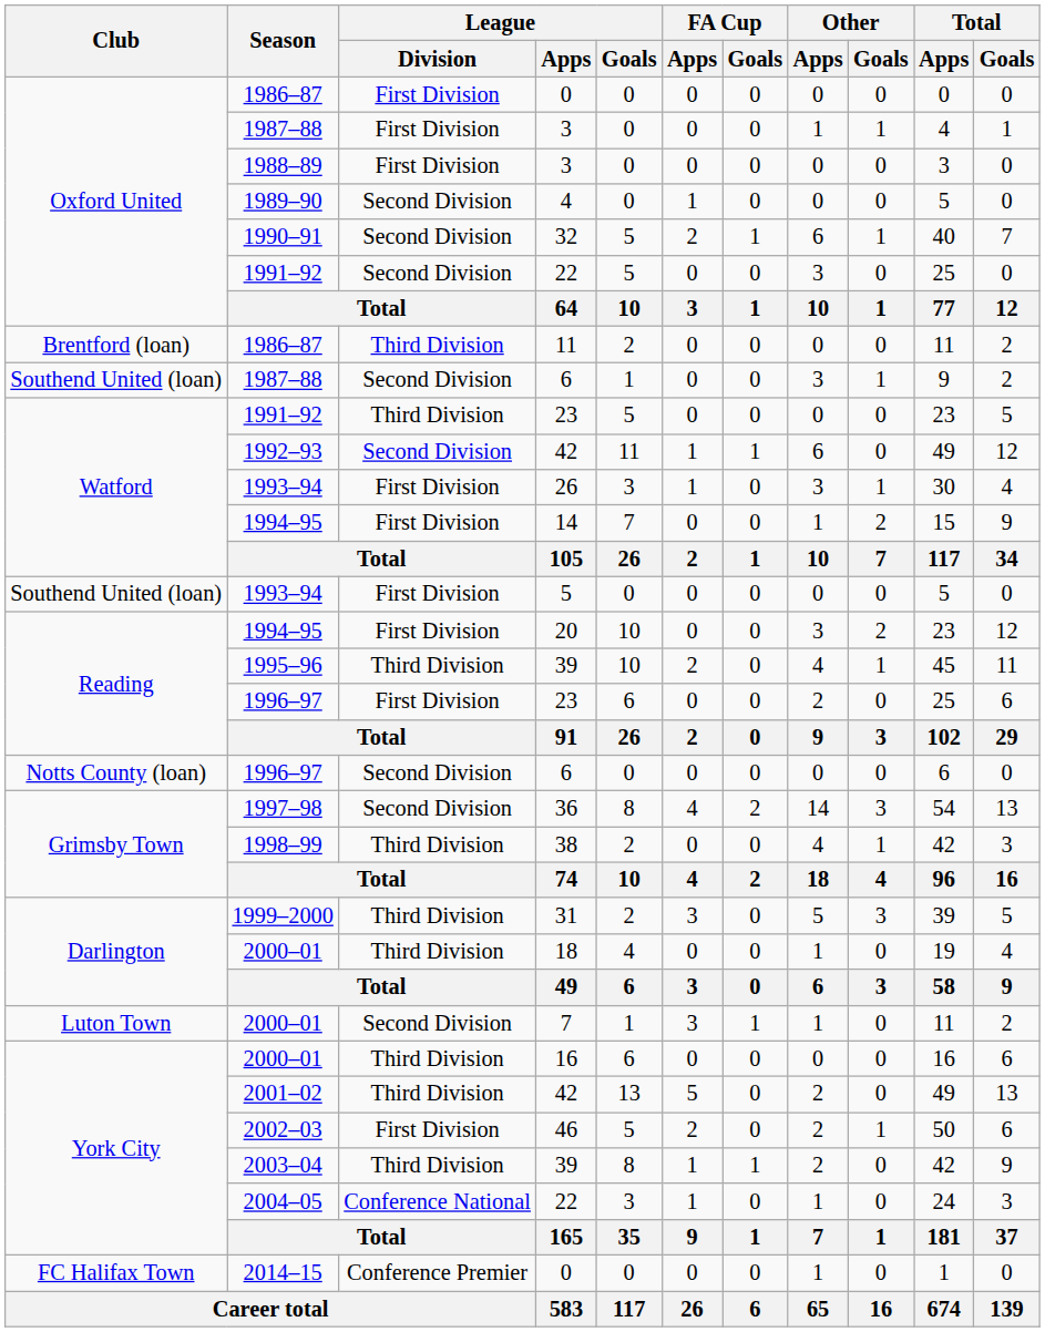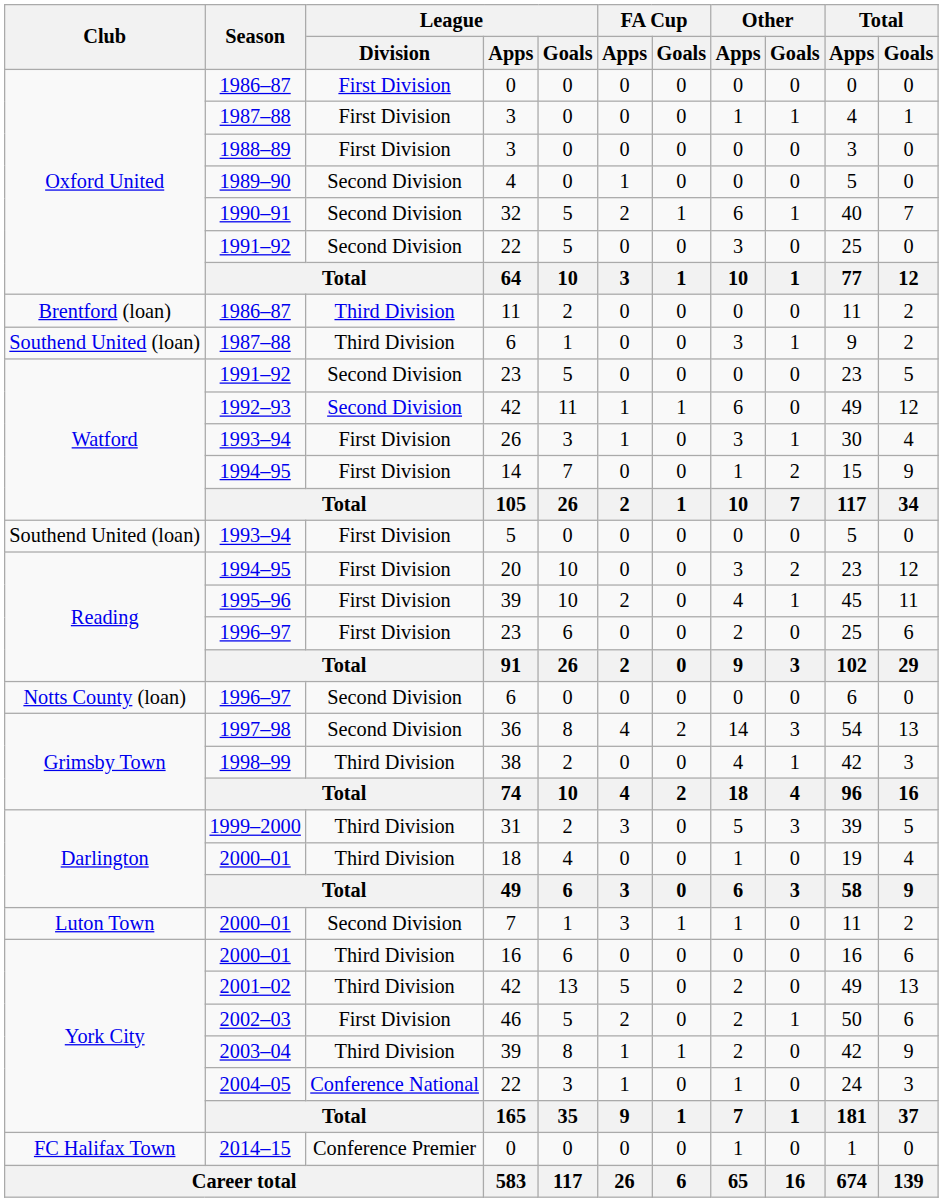1987–88 / 6 | League / Division: Second Division -> Third Division
1991–92 / 23 | League / Division: Third Division -> Second Division
1995–96 / 39 | League / Division: Third Division -> First Division
